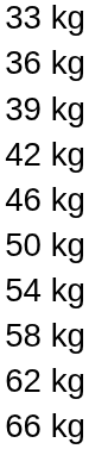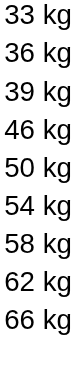- row: 42 kg
